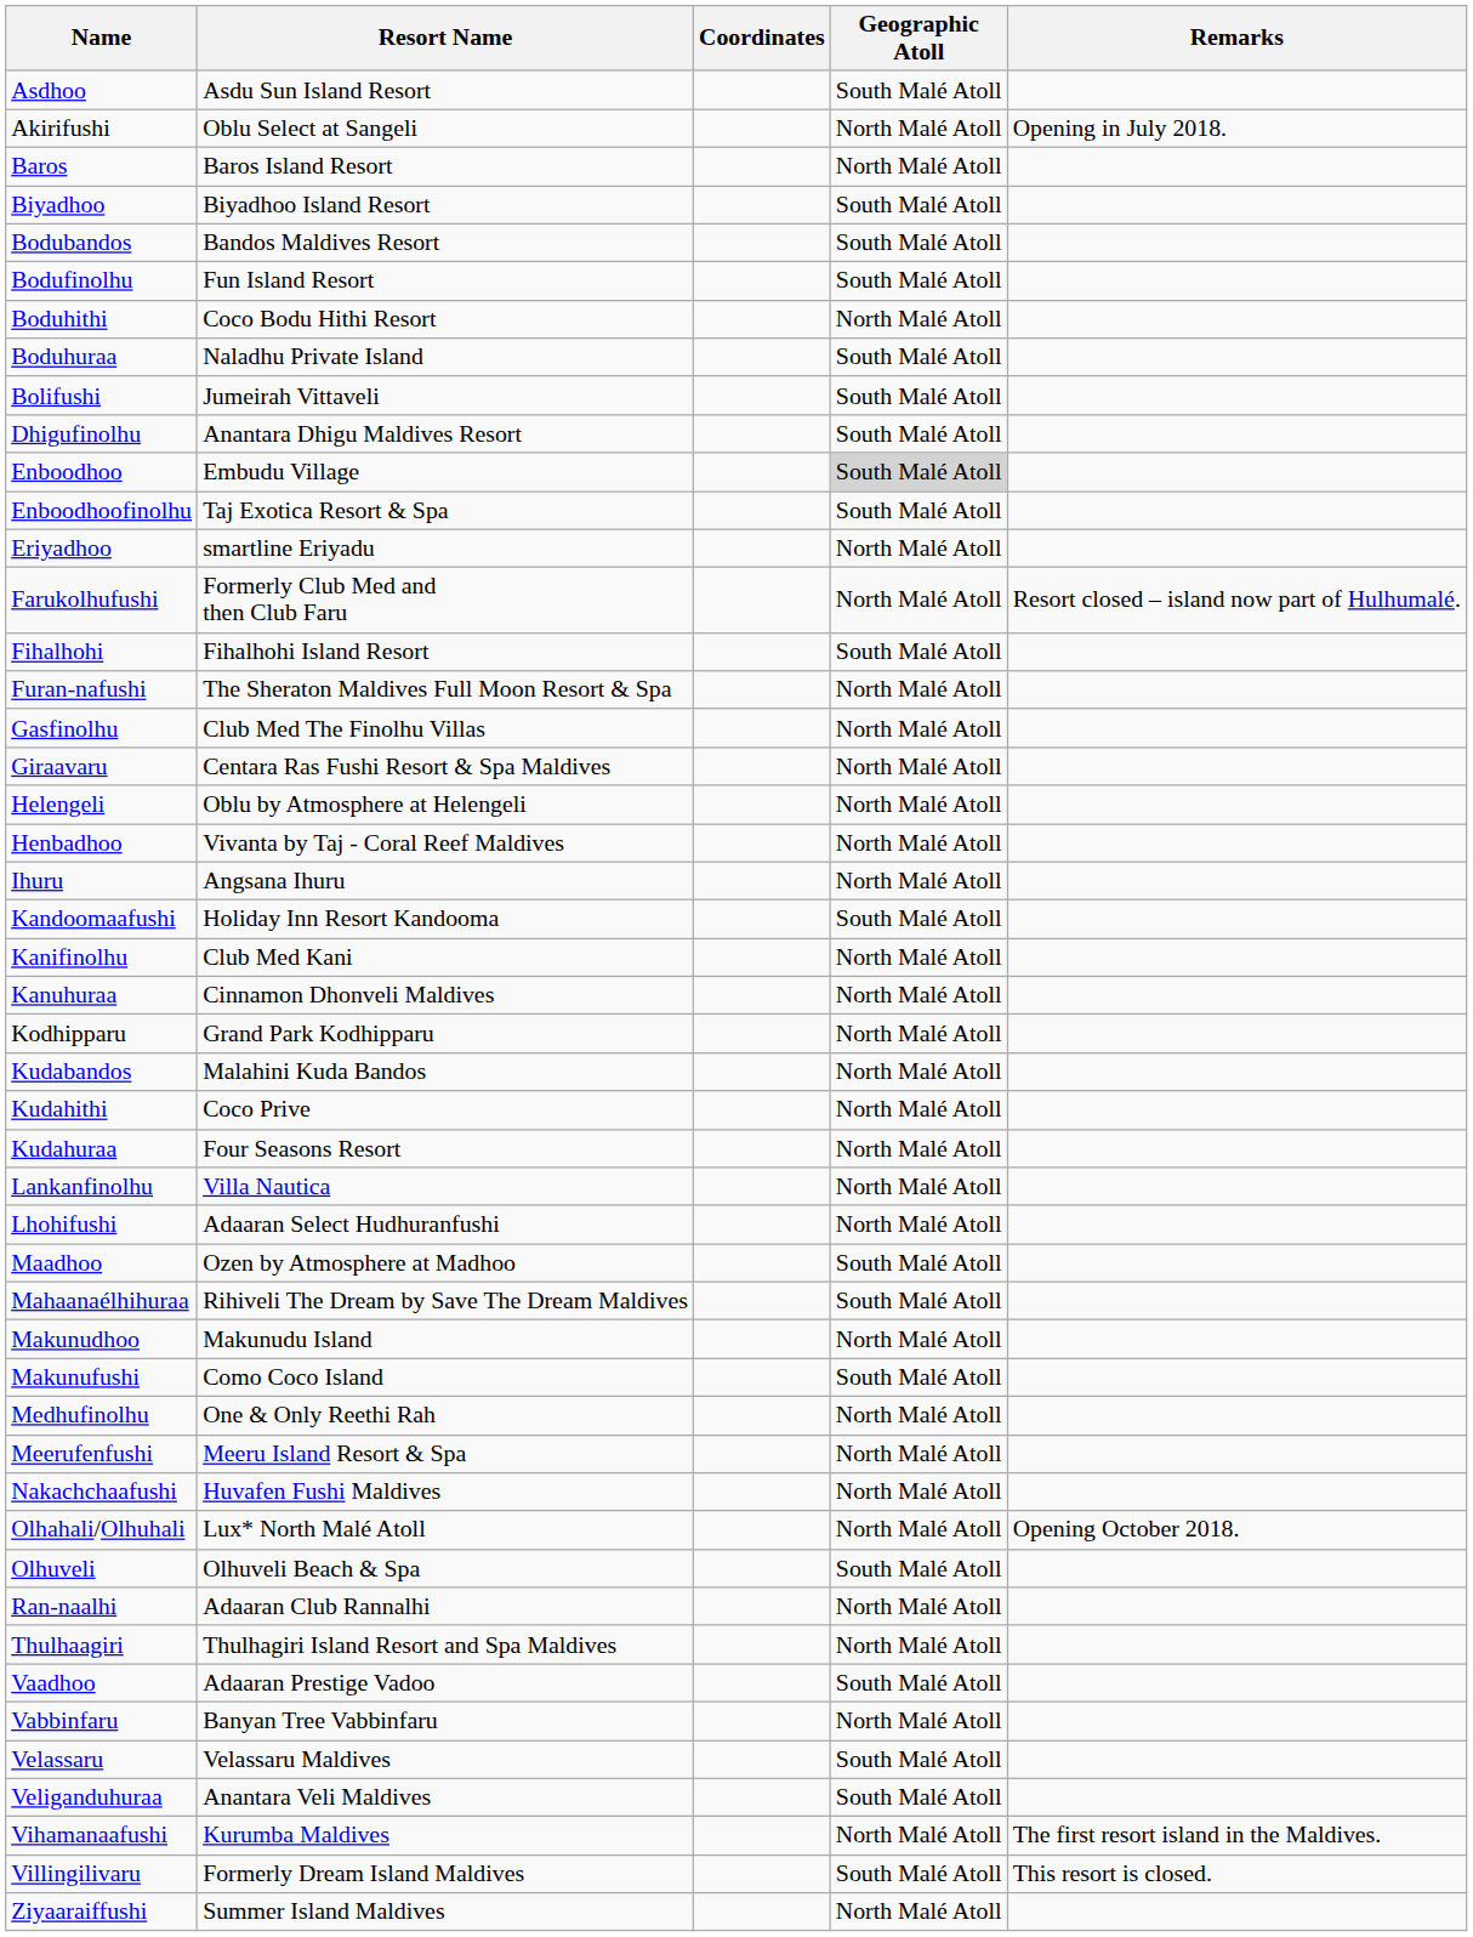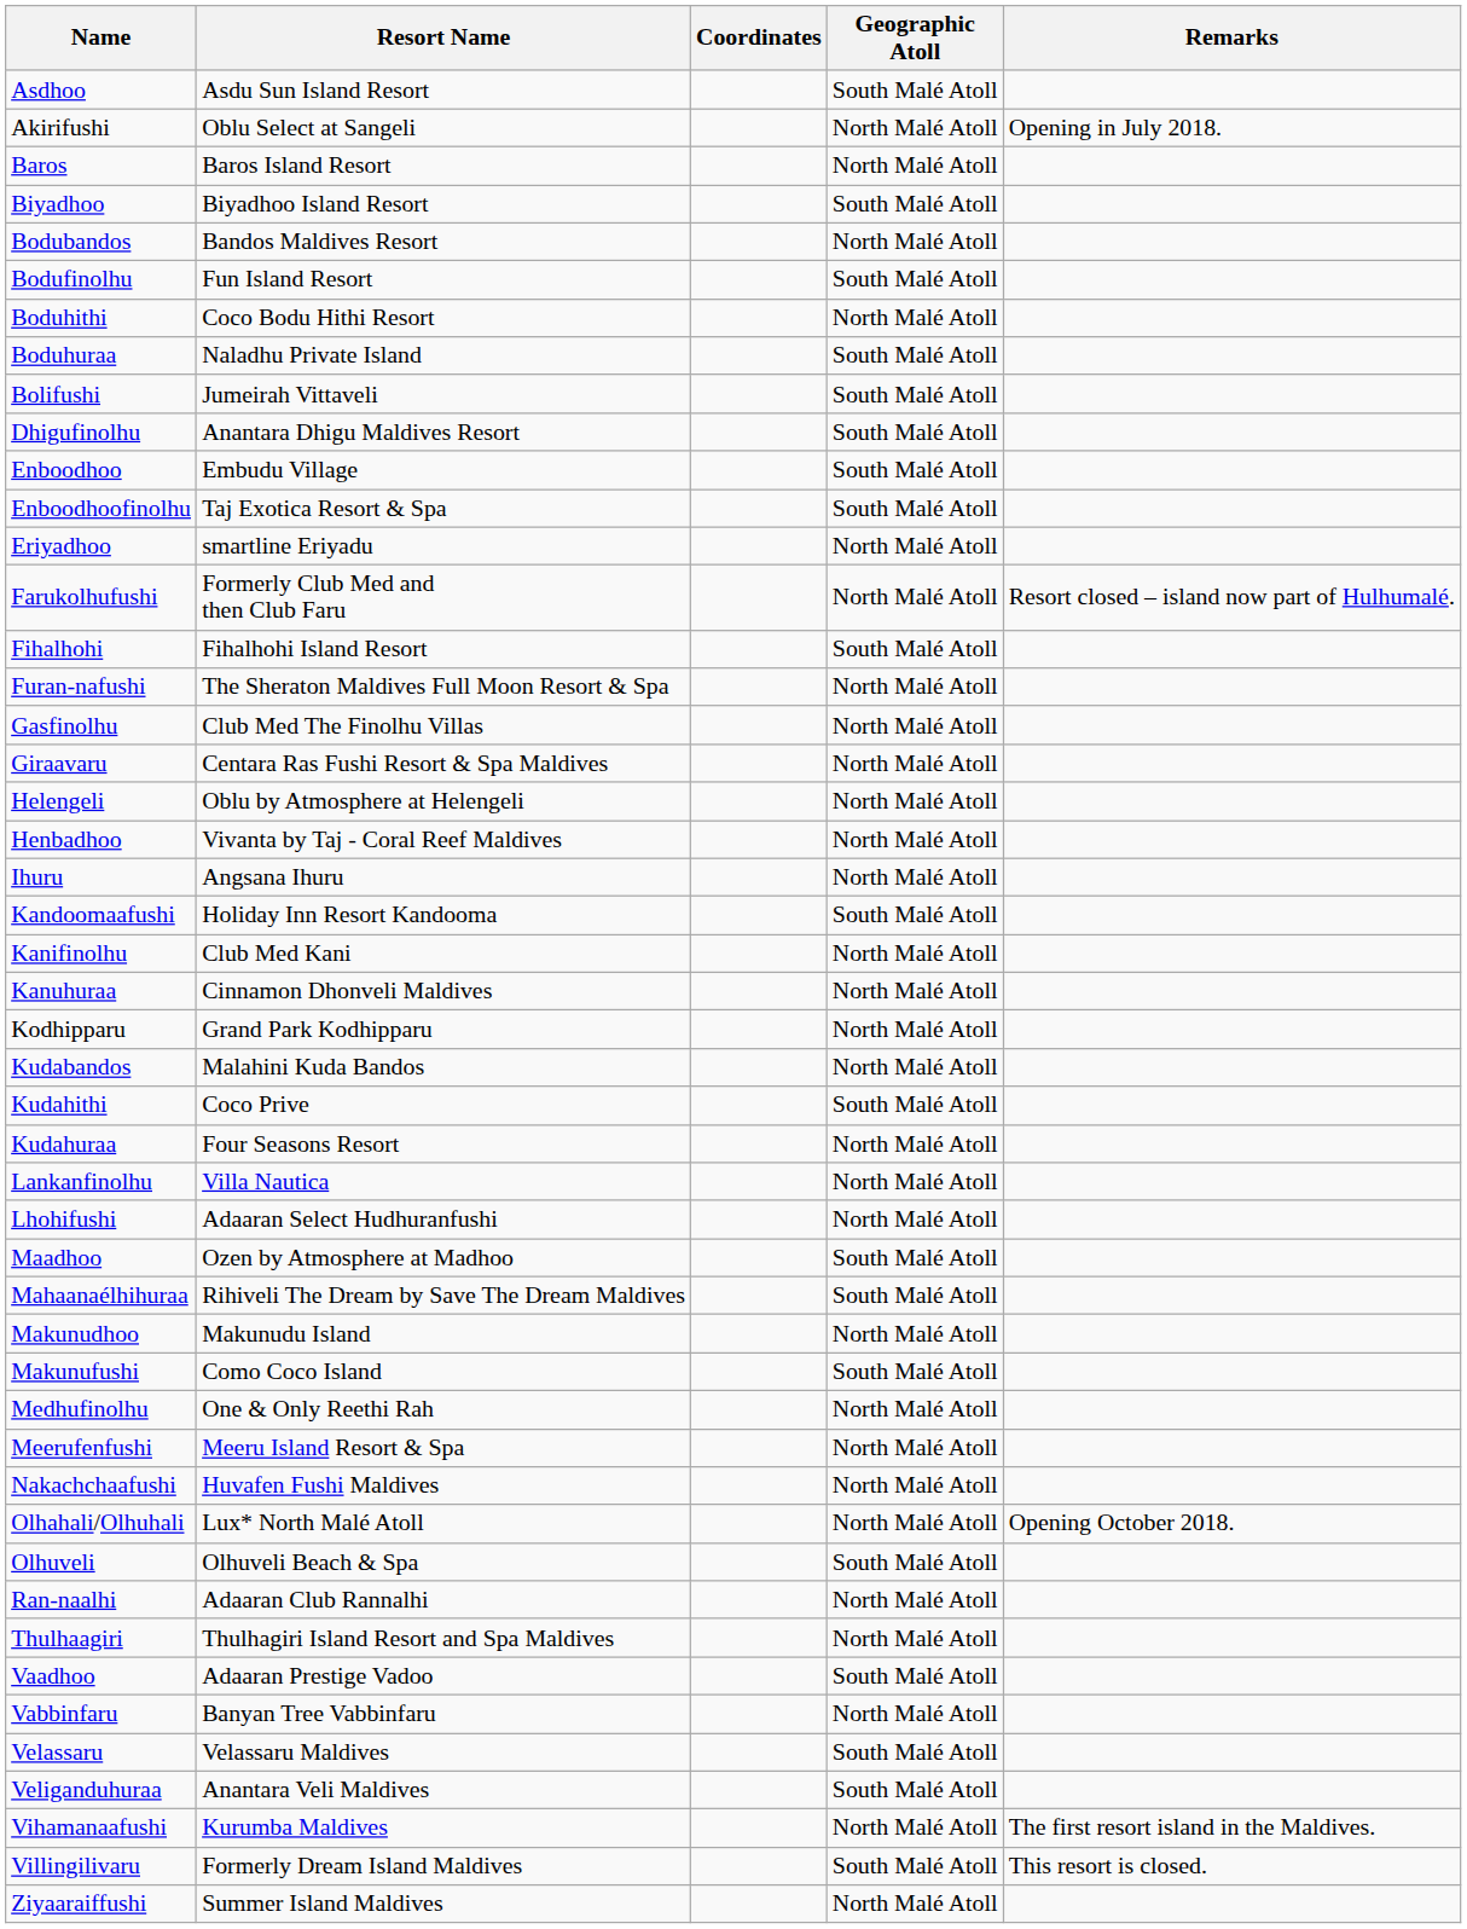Bodubandos | Geographic Atoll: South Malé Atoll -> North Malé Atoll
Enboodhoo | Geographic Atoll: lightgrey background -> no background
Kudahithi | Geographic Atoll: North Malé Atoll -> South Malé Atoll
